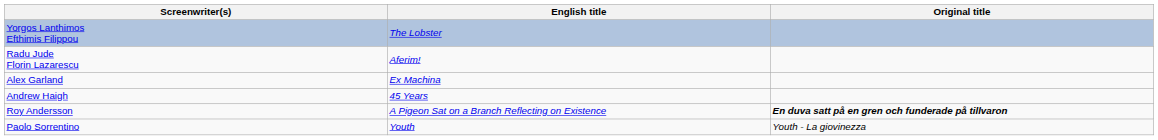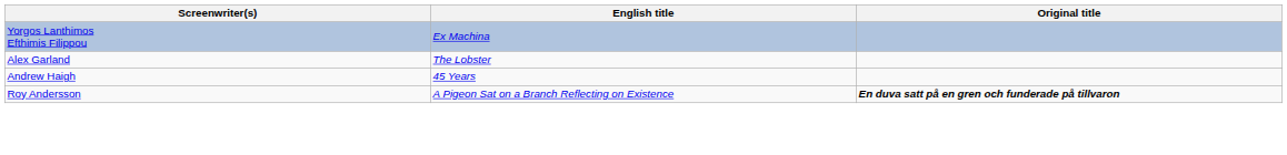Yorgos Lanthimos Efthimis Filippou | English title: The Lobster -> Ex Machina
- row: Radu Jude Florin Lazarescu | Aferim!
Alex Garland | English title: Ex Machina -> The Lobster
- row: Paolo Sorrentino | Youth | Youth - La giovinezza
